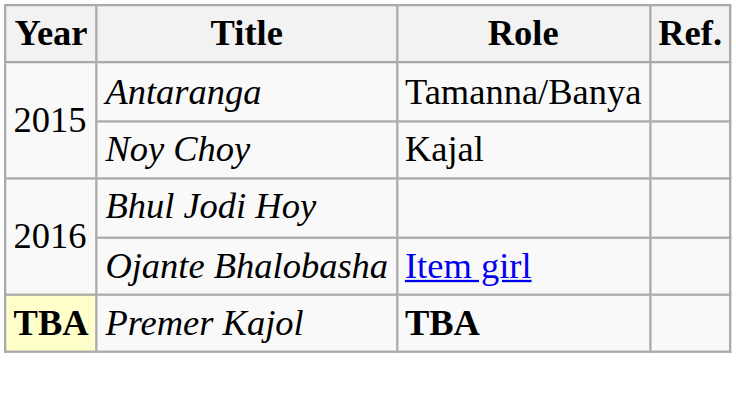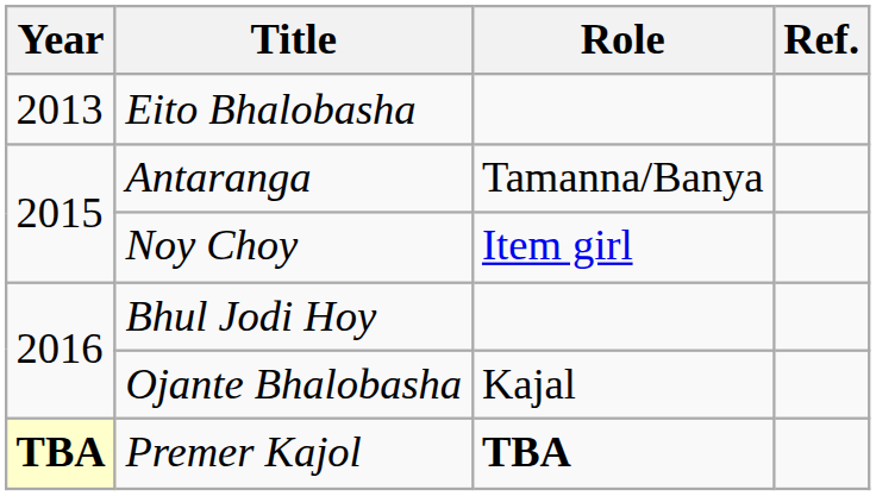+ row: 2013 | Eito Bhalobasha
Noy Choy | Role: Kajal -> Item girl
Ojante Bhalobasha | Role: Item girl -> Kajal
